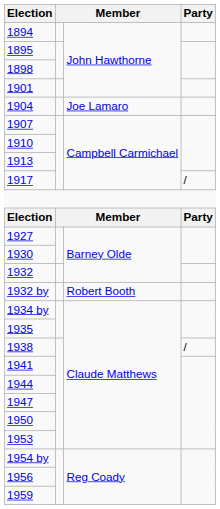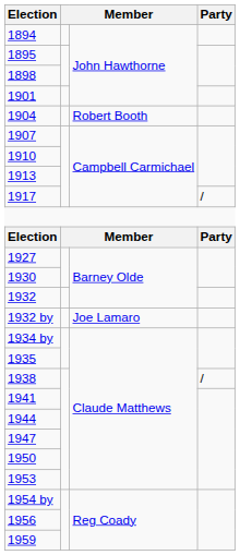1904 | column 3: Joe Lamaro -> Robert Booth
1932 by | column 3: Robert Booth -> Joe Lamaro
